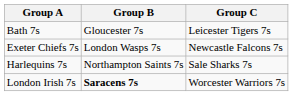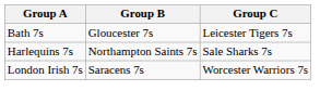- row: Exeter Chiefs 7s | London Wasps 7s | Newcastle Falcons 7s
London Irish 7s | Group B: bold -> normal
